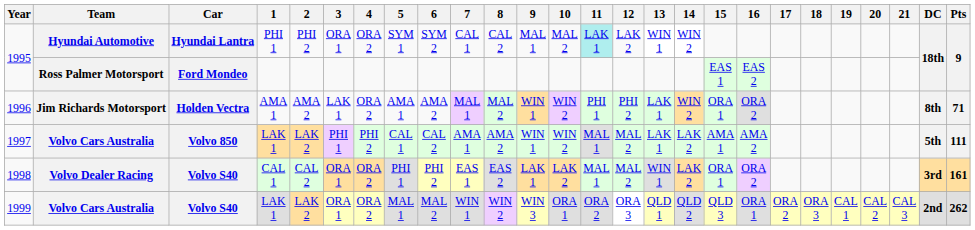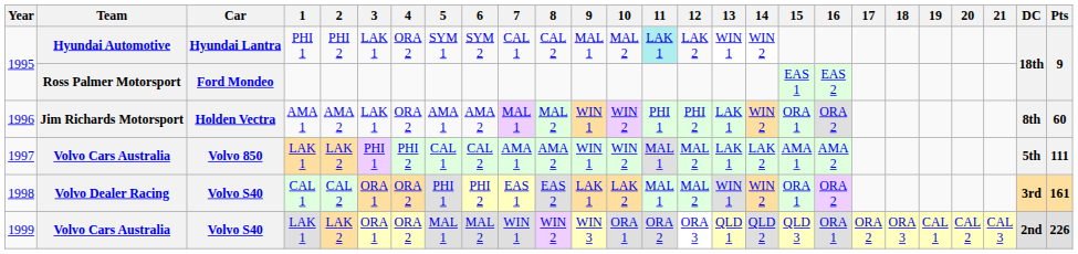1995 / Hyundai Automotive | 3: ORA 1 -> LAK 1
1996 | Pts: 71 -> 60
1998 | 14: LAK 2 -> WIN 2
1999 | Pts: 262 -> 226
